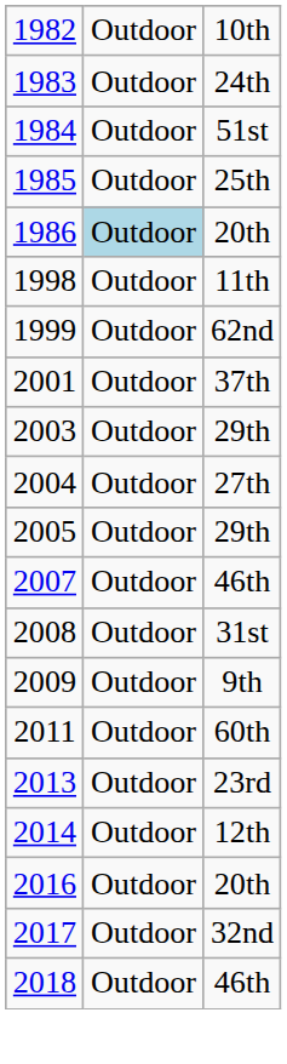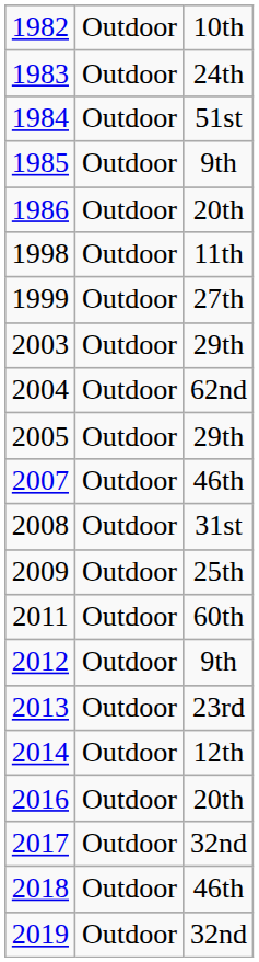1985 | column 3: 25th -> 9th
1986 | column 2: lightblue background -> no background
1999 | column 3: 62nd -> 27th
- row: 2001 | Outdoor | 37th
2004 | column 3: 27th -> 62nd
2009 | column 3: 9th -> 25th
+ row: 2012 | Outdoor | 9th
+ row: 2019 | Outdoor | 32nd
